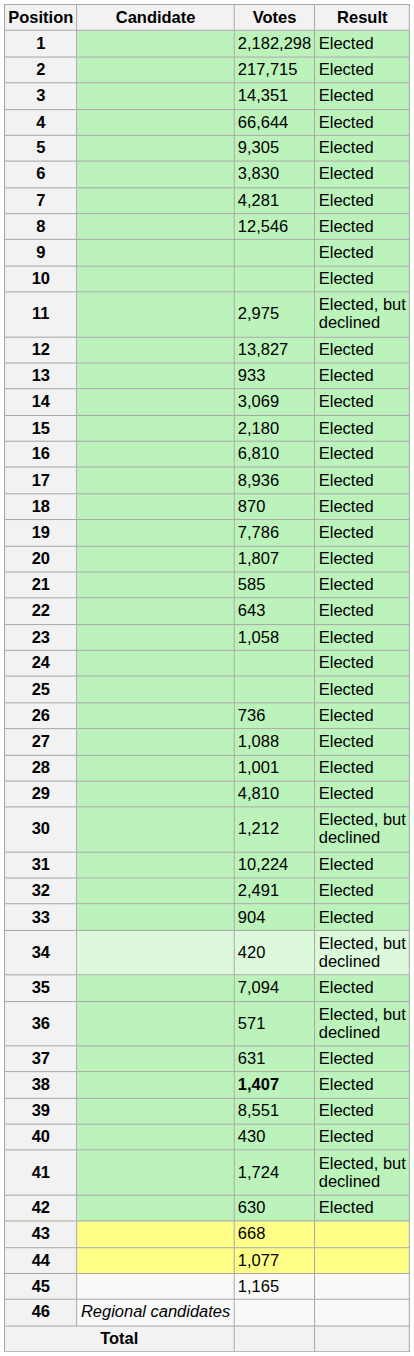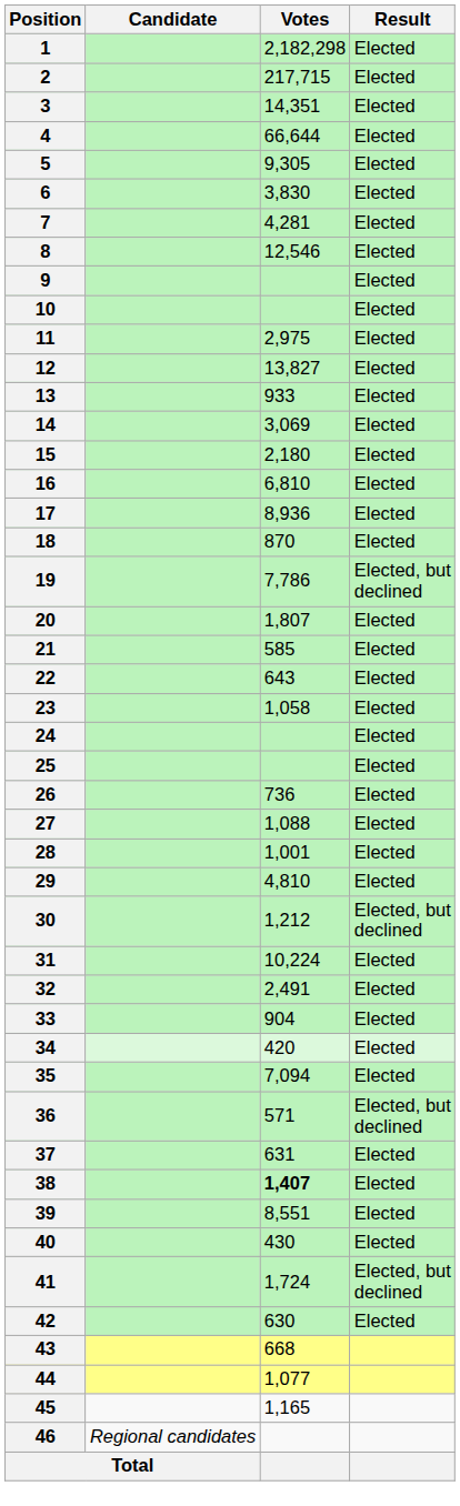11 | Result: Elected, but declined -> Elected
19 | Result: Elected -> Elected, but declined
34 | Result: Elected, but declined -> Elected
